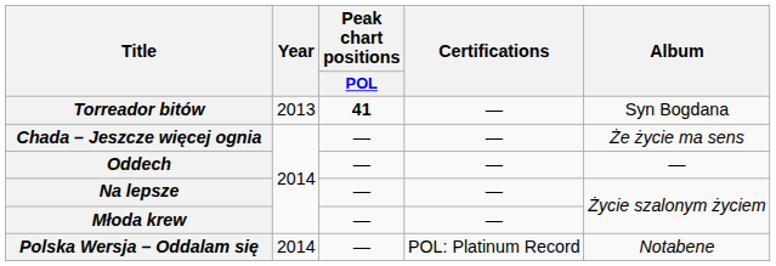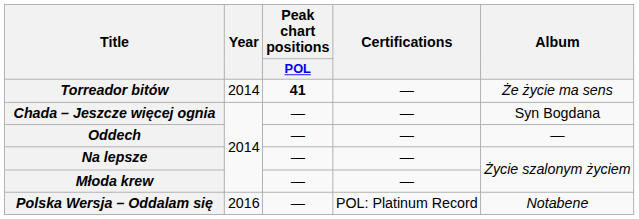Torreador bitów | Year: 2013 -> 2014
Torreador bitów | Album: Syn Bogdana -> Że życie ma sens
Chada – Jeszcze więcej ognia | Album: Że życie ma sens -> Syn Bogdana
Polska Wersja – Oddalam się | Year: 2014 -> 2016
